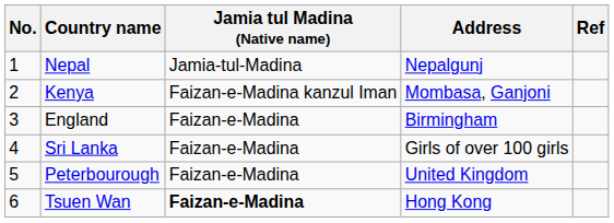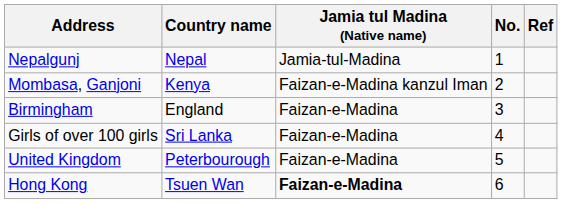columns swapped: No. <-> Address
